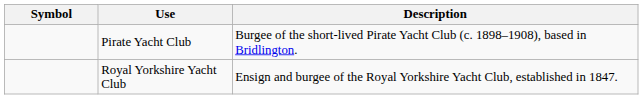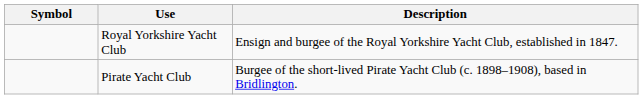rows swapped: Pirate Yacht Club <-> Royal Yorkshire Yacht Club
